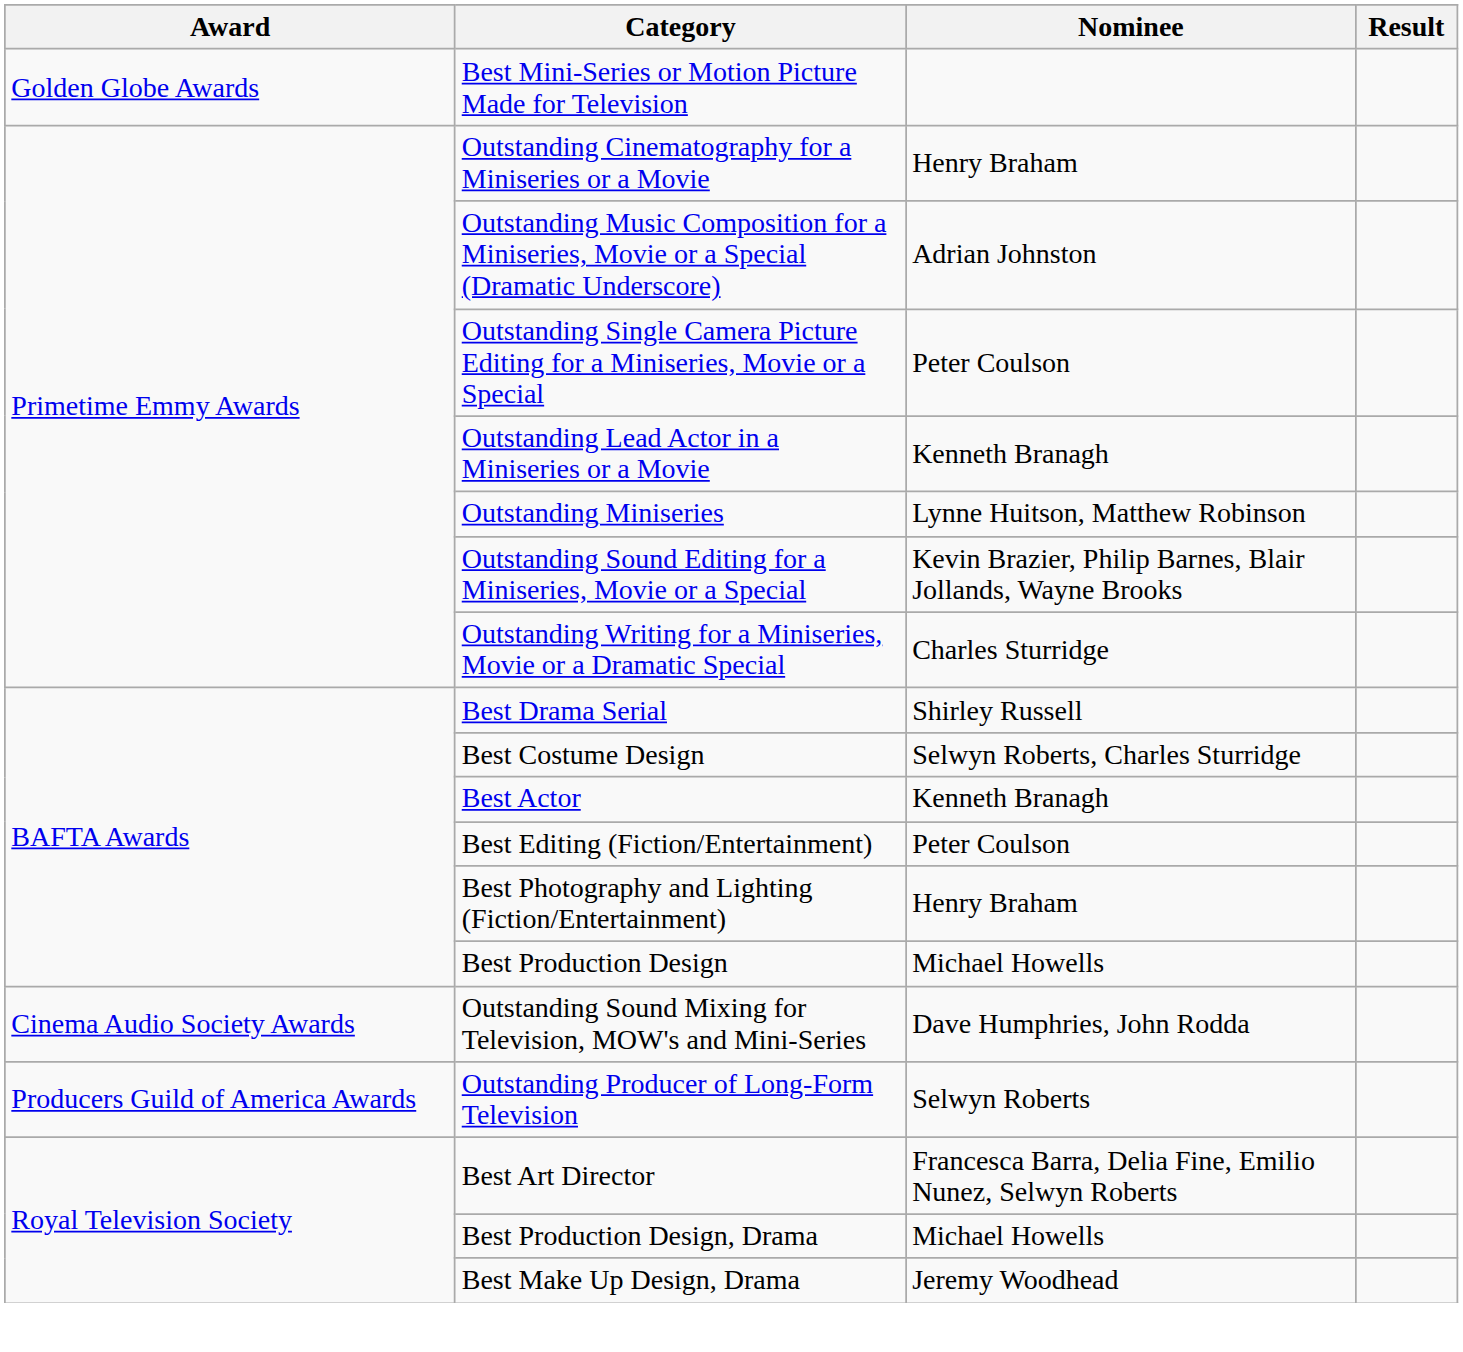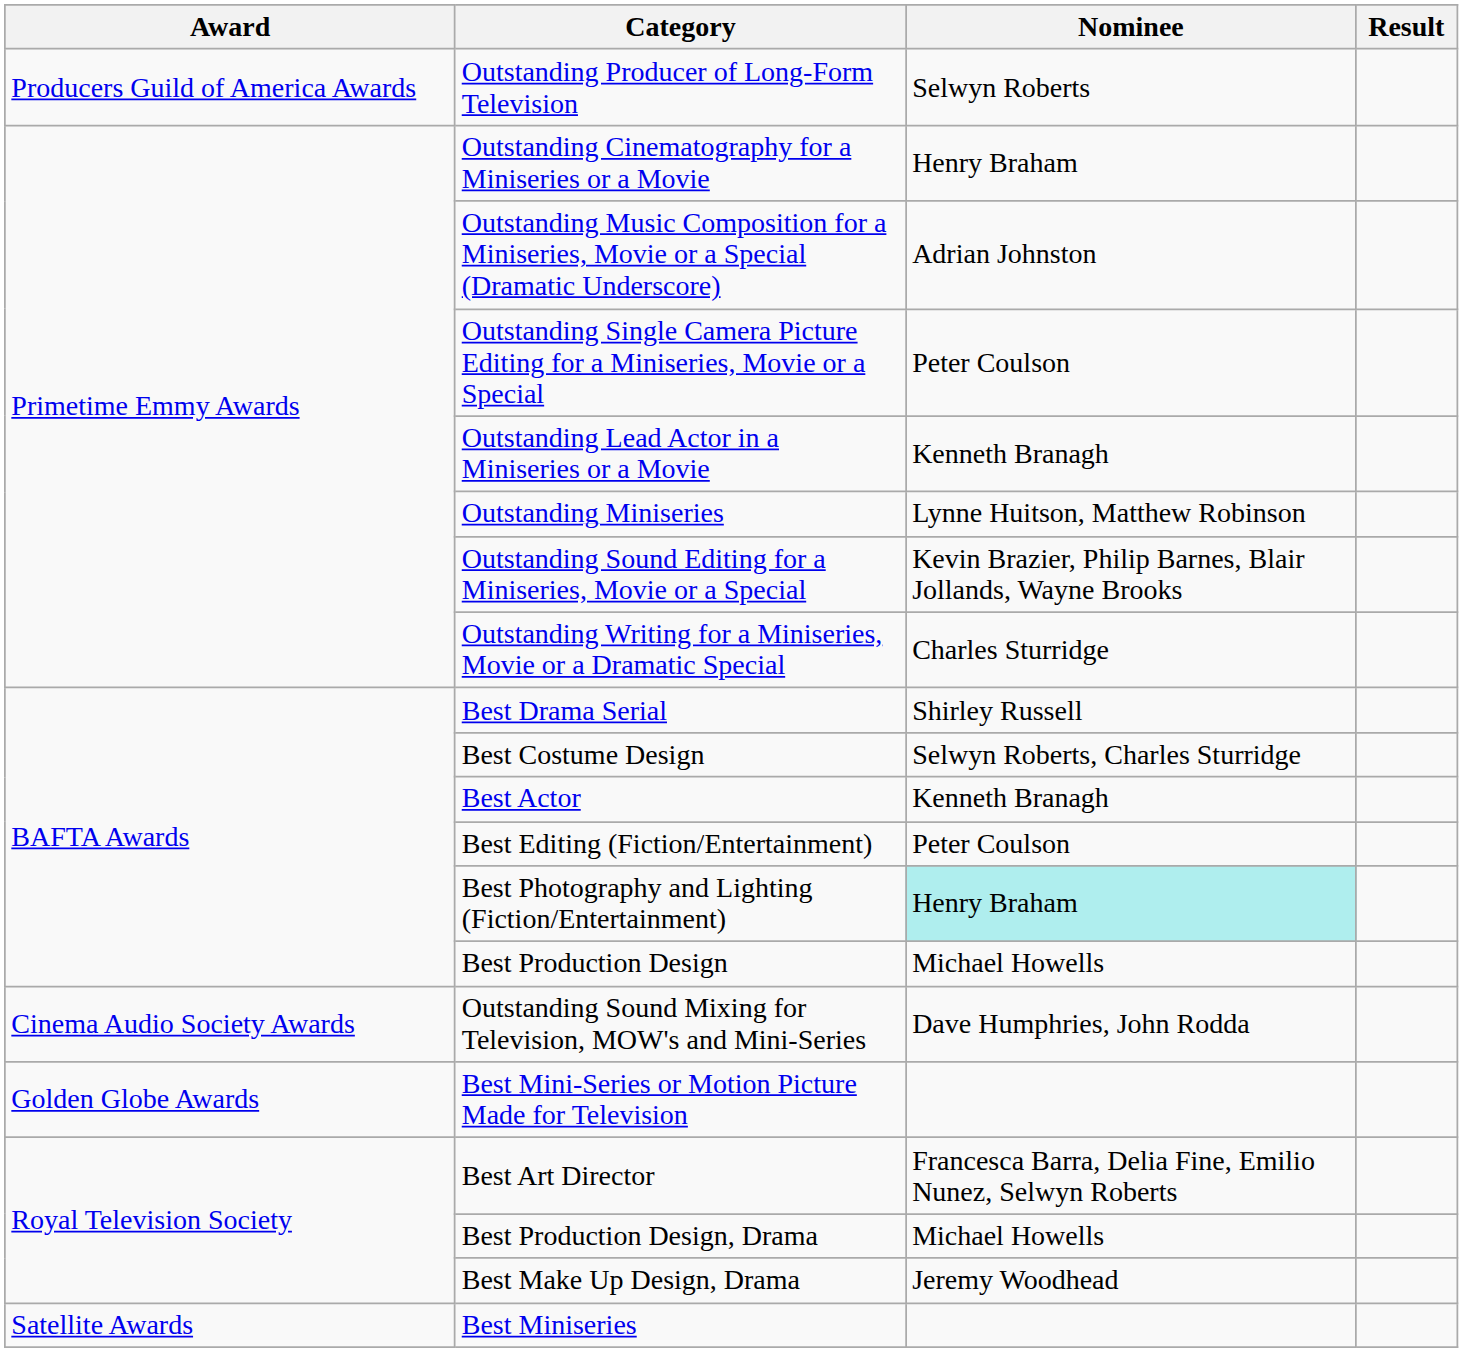rows swapped: Best Mini-Series or Motion Picture Made for Television <-> Outstanding Producer of Long-Form Television
Best Photography and Lighting (Fiction/Entertainment) | Nominee: no background -> paleturquoise background
+ row: Satellite Awards | Best Miniseries
